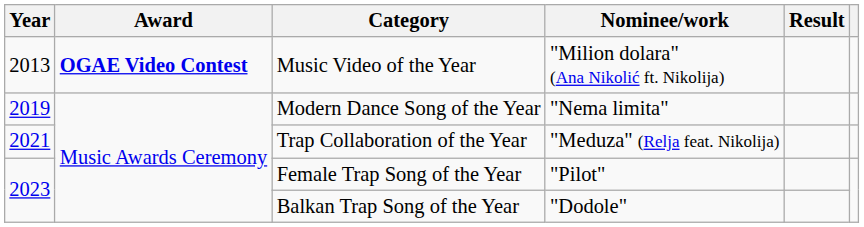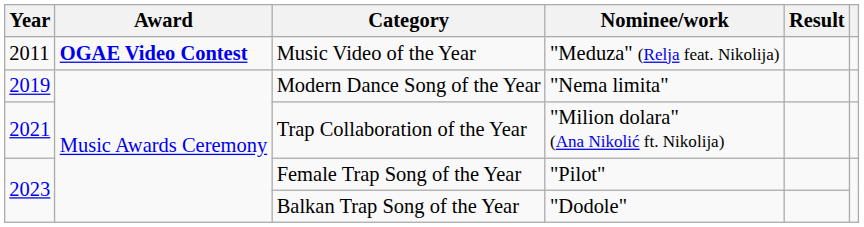Music Video of the Year | Year: 2013 -> 2011
Music Video of the Year | Nominee/work: "Milion dolara" (Ana Nikolić ft. Nikolija) -> "Meduza" (Relja feat. Nikolija)
Trap Collaboration of the Year | Nominee/work: "Meduza" (Relja feat. Nikolija) -> "Milion dolara" (Ana Nikolić ft. Nikolija)
